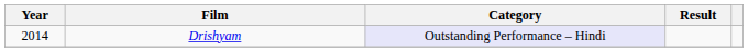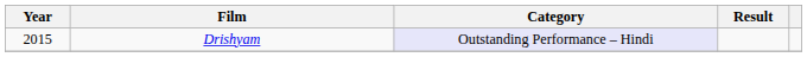Drishyam | Year: 2014 -> 2015
